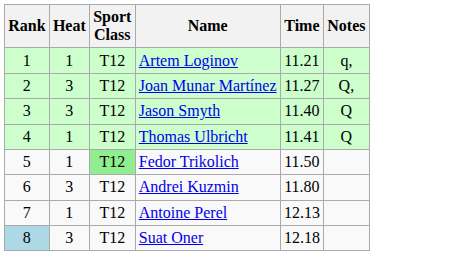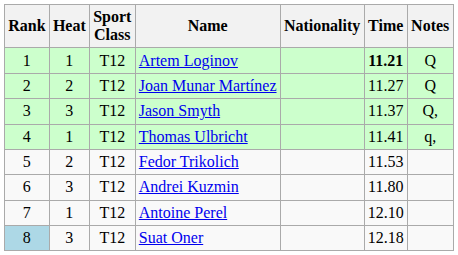+ column: Nationality
Artem Loginov | Time: normal -> bold
Artem Loginov | Notes: q, -> Q
Joan Munar Martínez | Heat: 3 -> 2
Joan Munar Martínez | Notes: Q, -> Q
Jason Smyth | Time: 11.40 -> 11.37
Jason Smyth | Notes: Q -> Q,
Thomas Ulbricht | Notes: Q -> q,
Fedor Trikolich | Heat: 1 -> 2
Fedor Trikolich | Sport Class: lightgreen background -> no background
Fedor Trikolich | Time: 11.50 -> 11.53
Antoine Perel | Time: 12.13 -> 12.10
